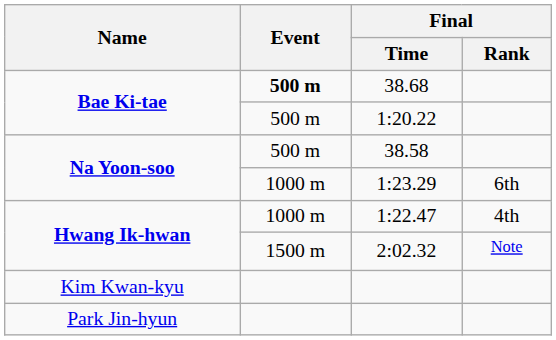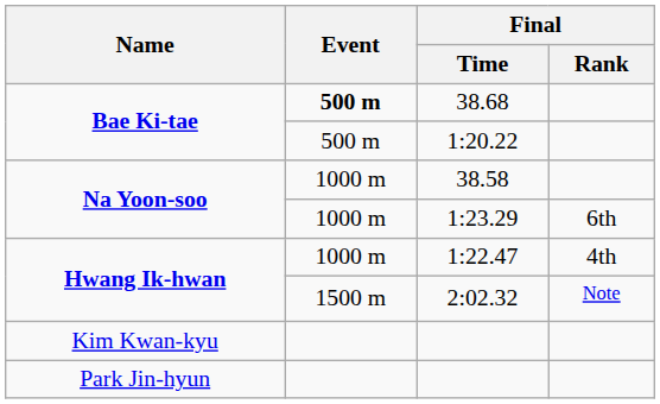38.58 | Event: 500 m -> 1000 m
